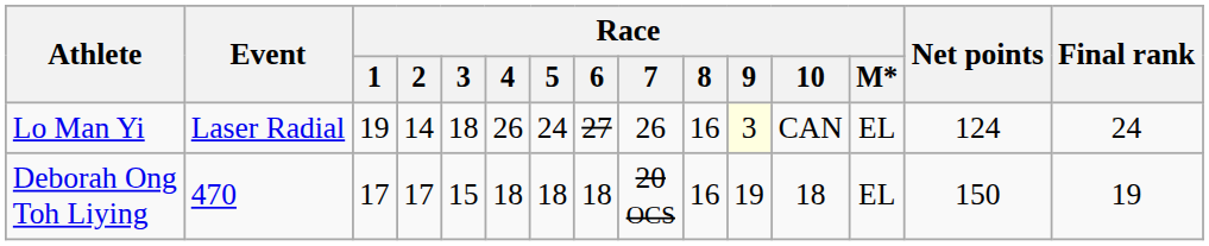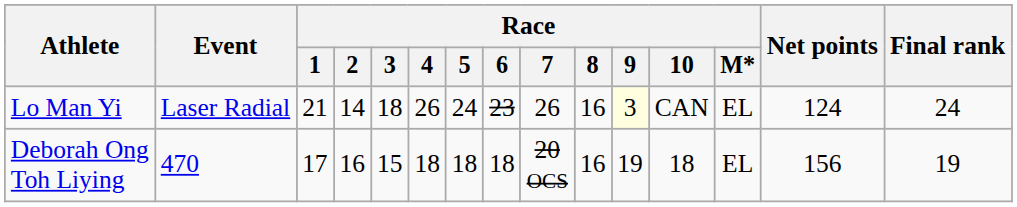Lo Man Yi | Race / 1: 19 -> 21
Lo Man Yi | Race / 6: 27 -> 23
Deborah Ong Toh Liying | Race / 2: 17 -> 16
Deborah Ong Toh Liying | Net points: 150 -> 156
